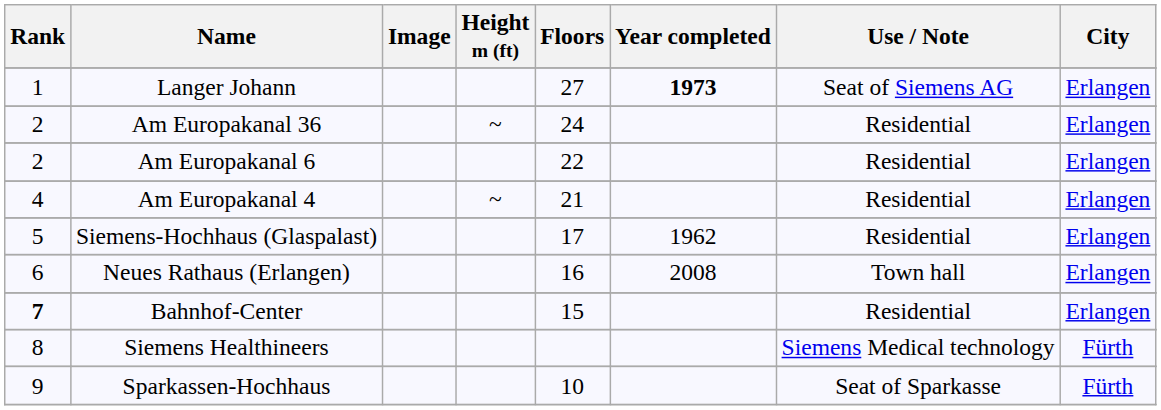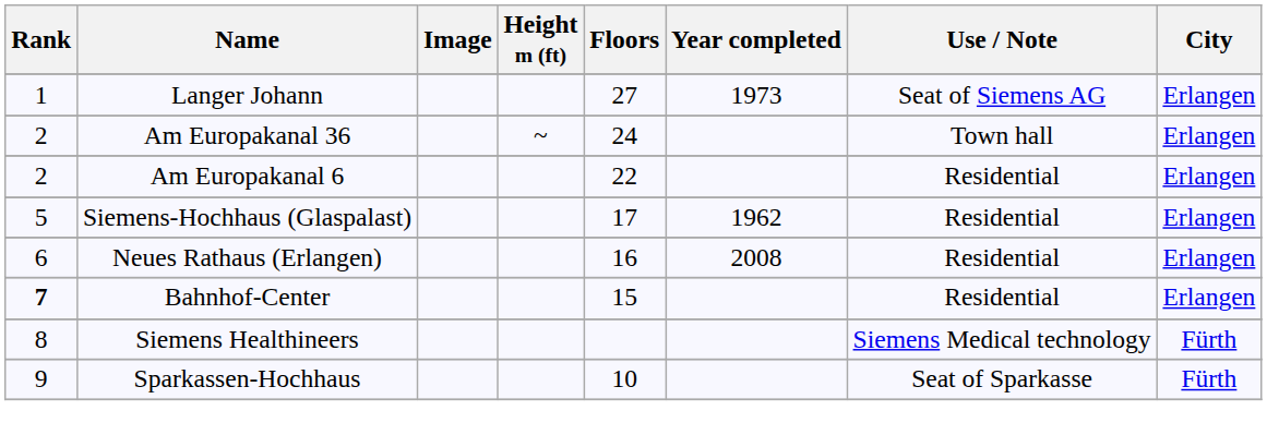Langer Johann | Year completed: bold -> normal
Am Europakanal 36 | Use / Note: Residential -> Town hall
- row: 4 | Am Europakanal 4 | ~ | 21 | Residential | Erlangen
Neues Rathaus (Erlangen) | Use / Note: Town hall -> Residential
